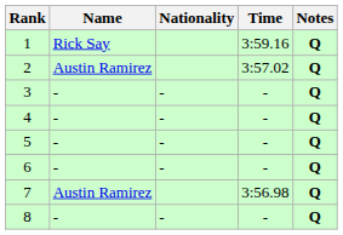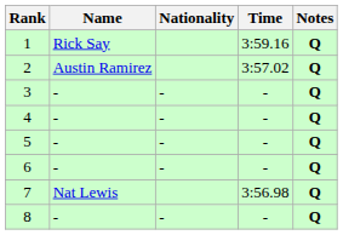7 | Name: Austin Ramirez -> Nat Lewis
